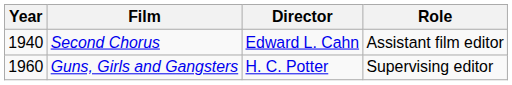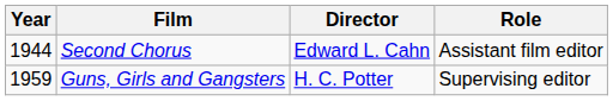Second Chorus | Year: 1940 -> 1944
Guns, Girls and Gangsters | Year: 1960 -> 1959
